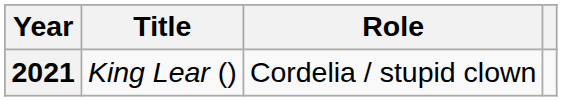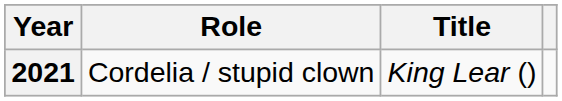columns swapped: Title <-> Role
